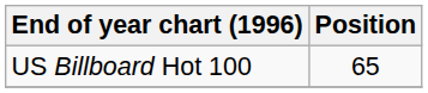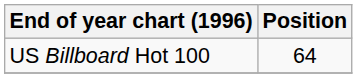US Billboard Hot 100 | Position: 65 -> 64
